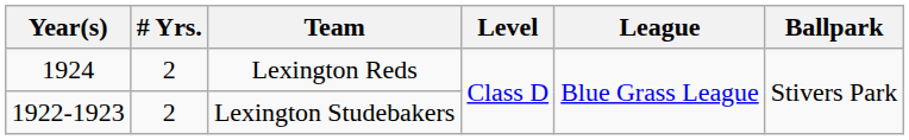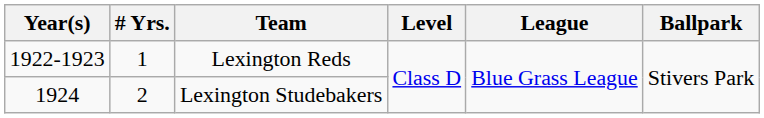Lexington Reds | Year(s): 1924 -> 1922-1923
Lexington Reds | # Yrs.: 2 -> 1
Lexington Studebakers | Year(s): 1922-1923 -> 1924
